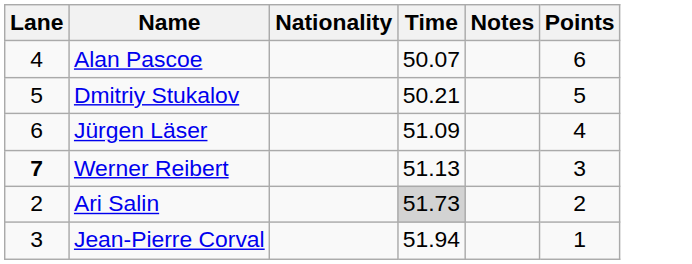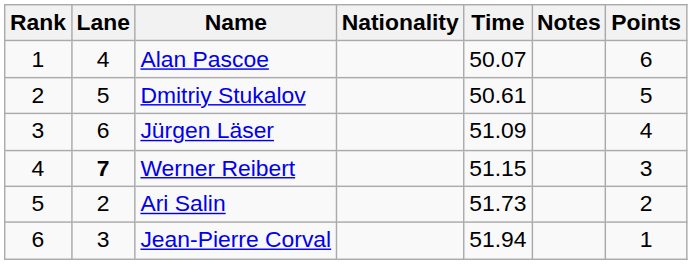+ column: Rank | 1 | 2 | 3 | 4 | 5 | 6
Dmitriy Stukalov | Time: 50.21 -> 50.61
Werner Reibert | Time: 51.13 -> 51.15
Ari Salin | Time: lightgrey background -> no background
